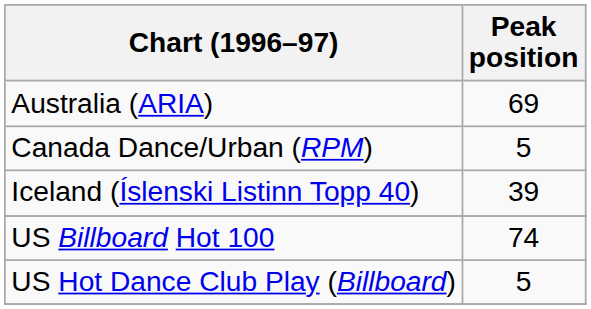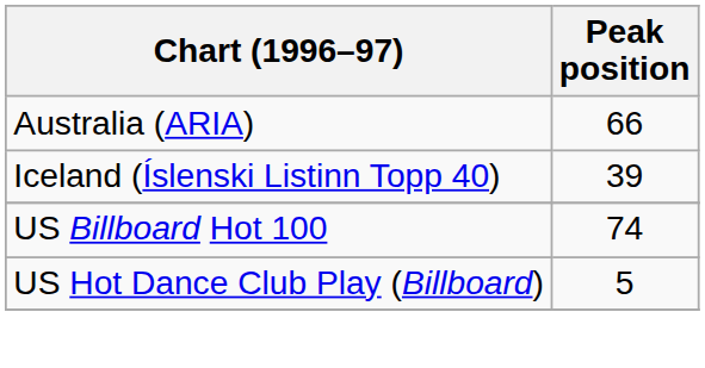Australia (ARIA) | Peak position: 69 -> 66
- row: Canada Dance/Urban (RPM) | 5
